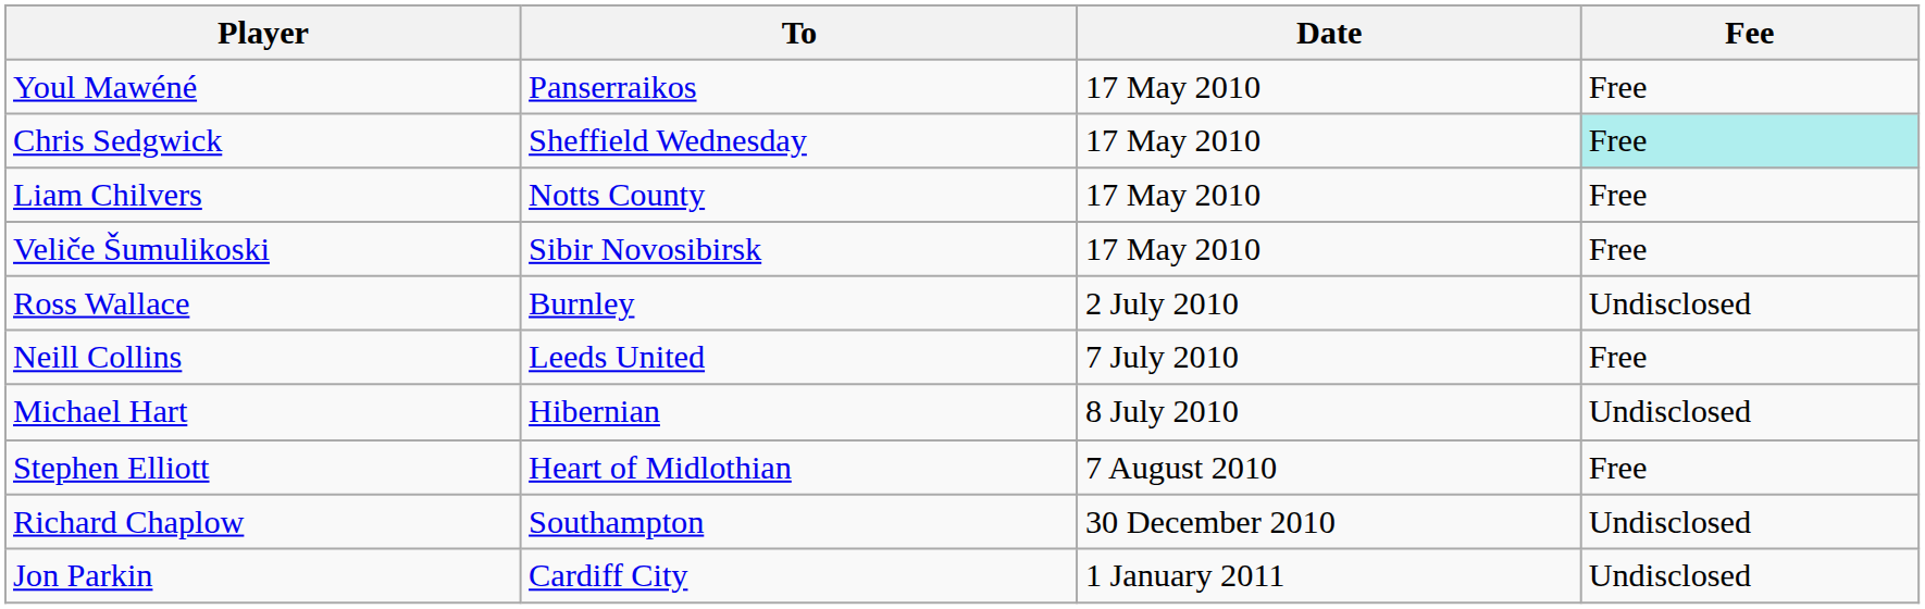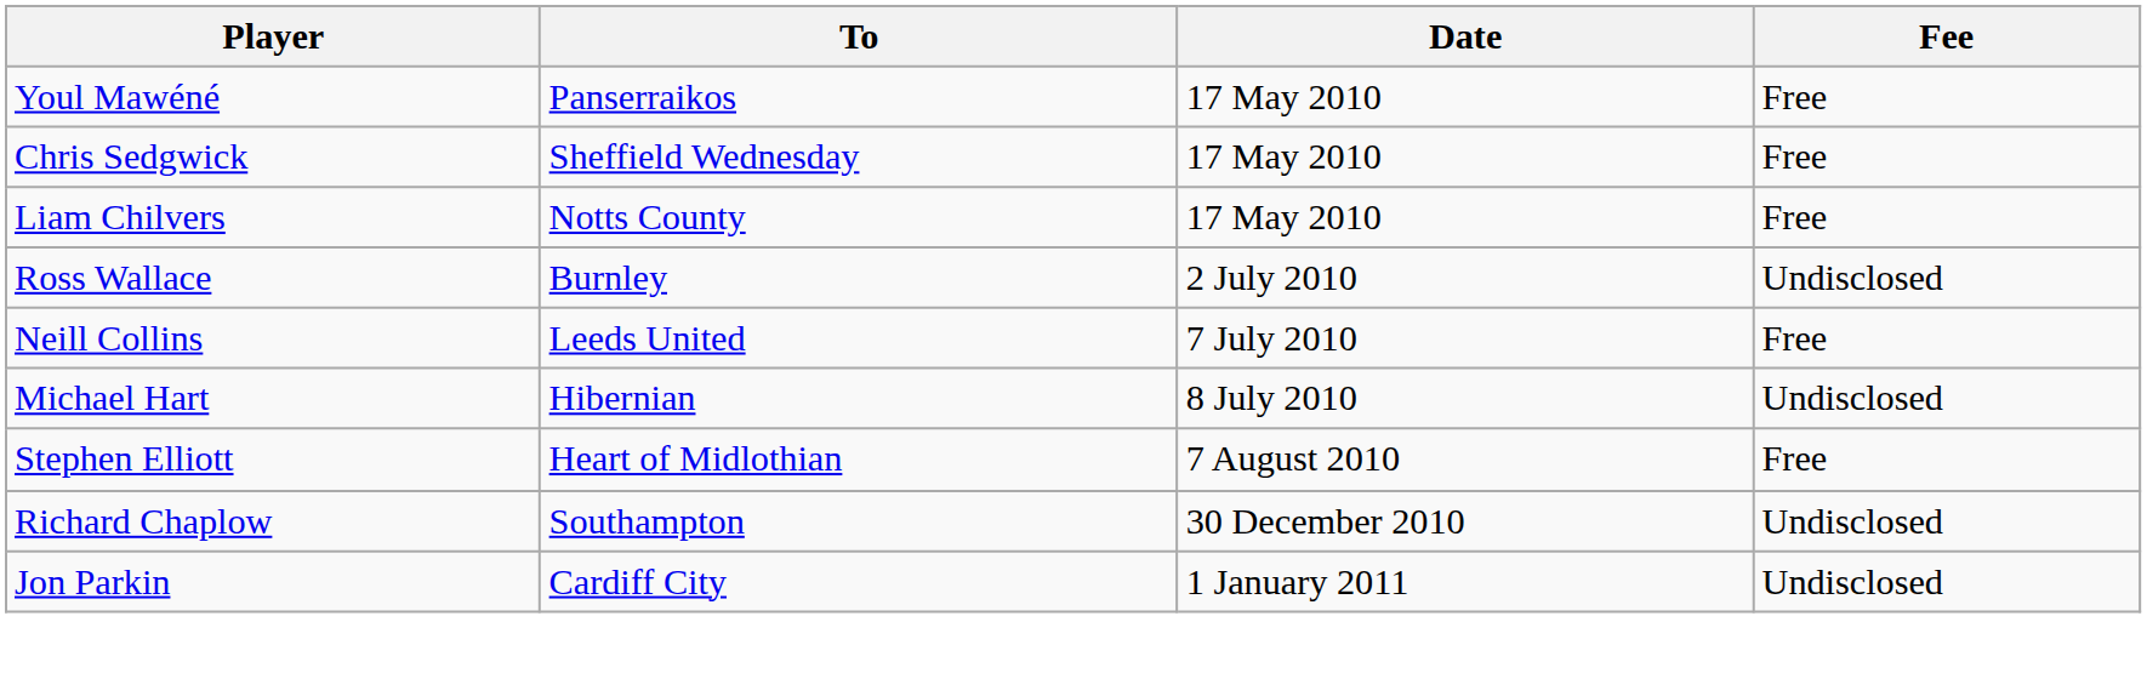Chris Sedgwick | Fee: paleturquoise background -> no background
- row: Veliče Šumulikoski | Sibir Novosibirsk | 17 May 2010 | Free
